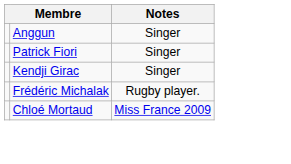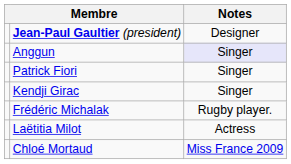+ row: Jean-Paul Gaultier (president) | Designer
Anggun | Notes: no background -> lavender background
+ row: Laëtitia Milot | Actress
